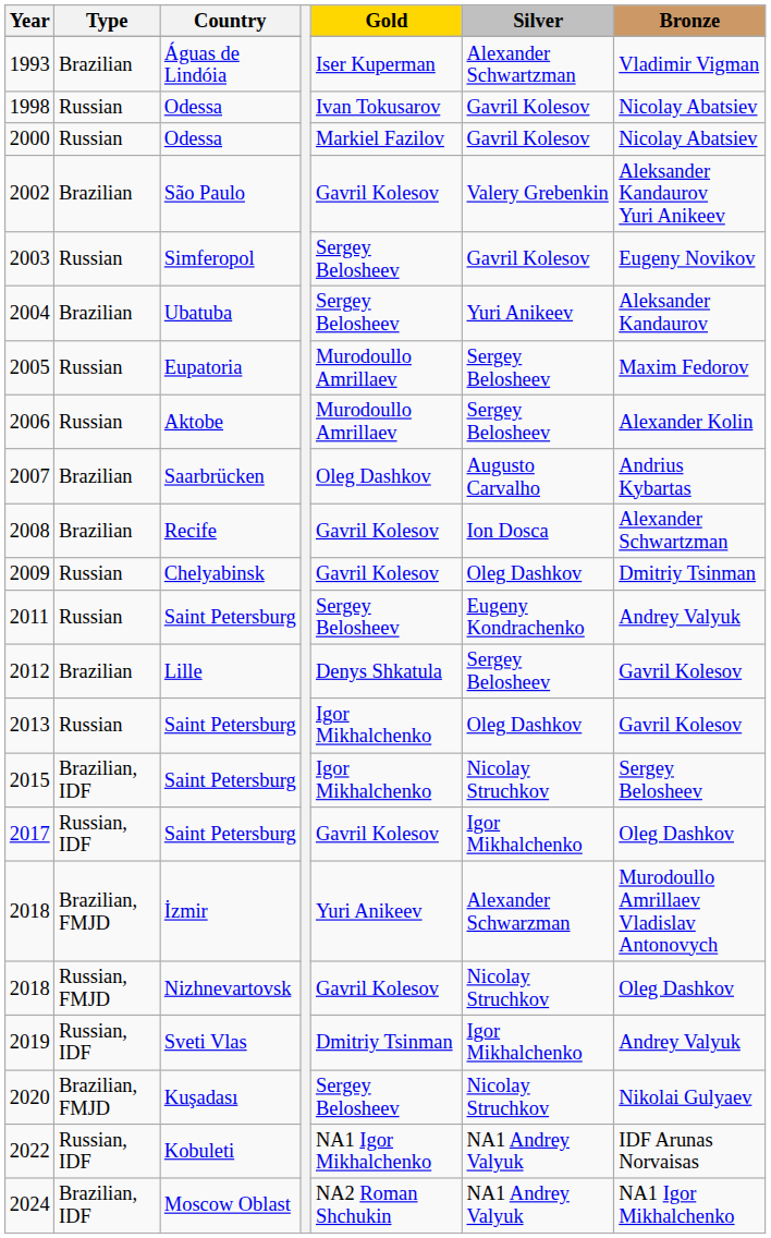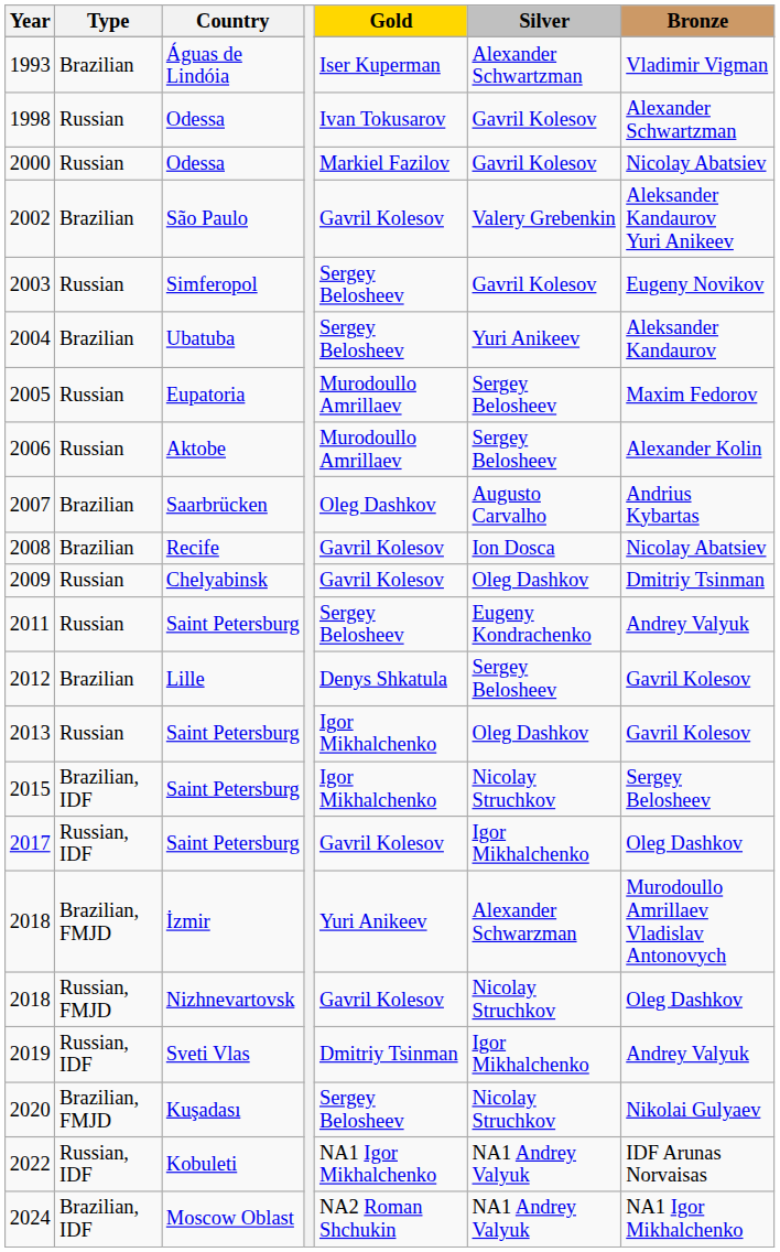1998 | Bronze: Nicolay Abatsiev -> Alexander Schwartzman
2008 | Bronze: Alexander Schwartzman -> Nicolay Abatsiev
